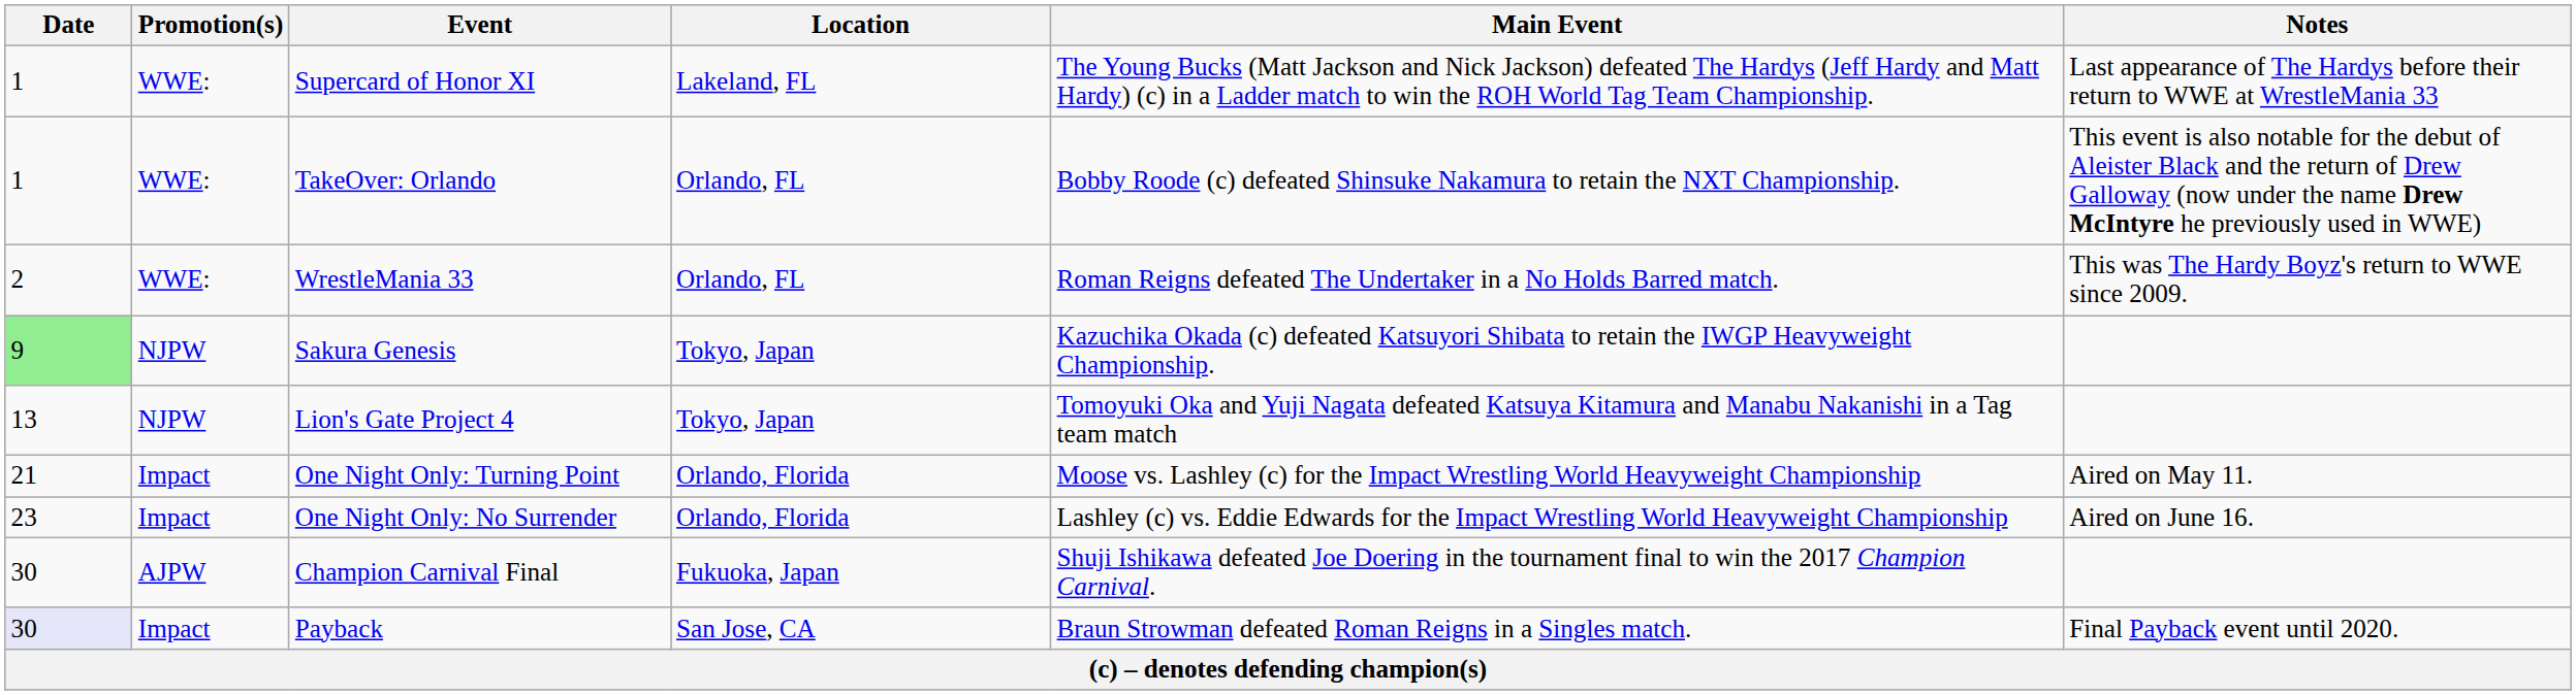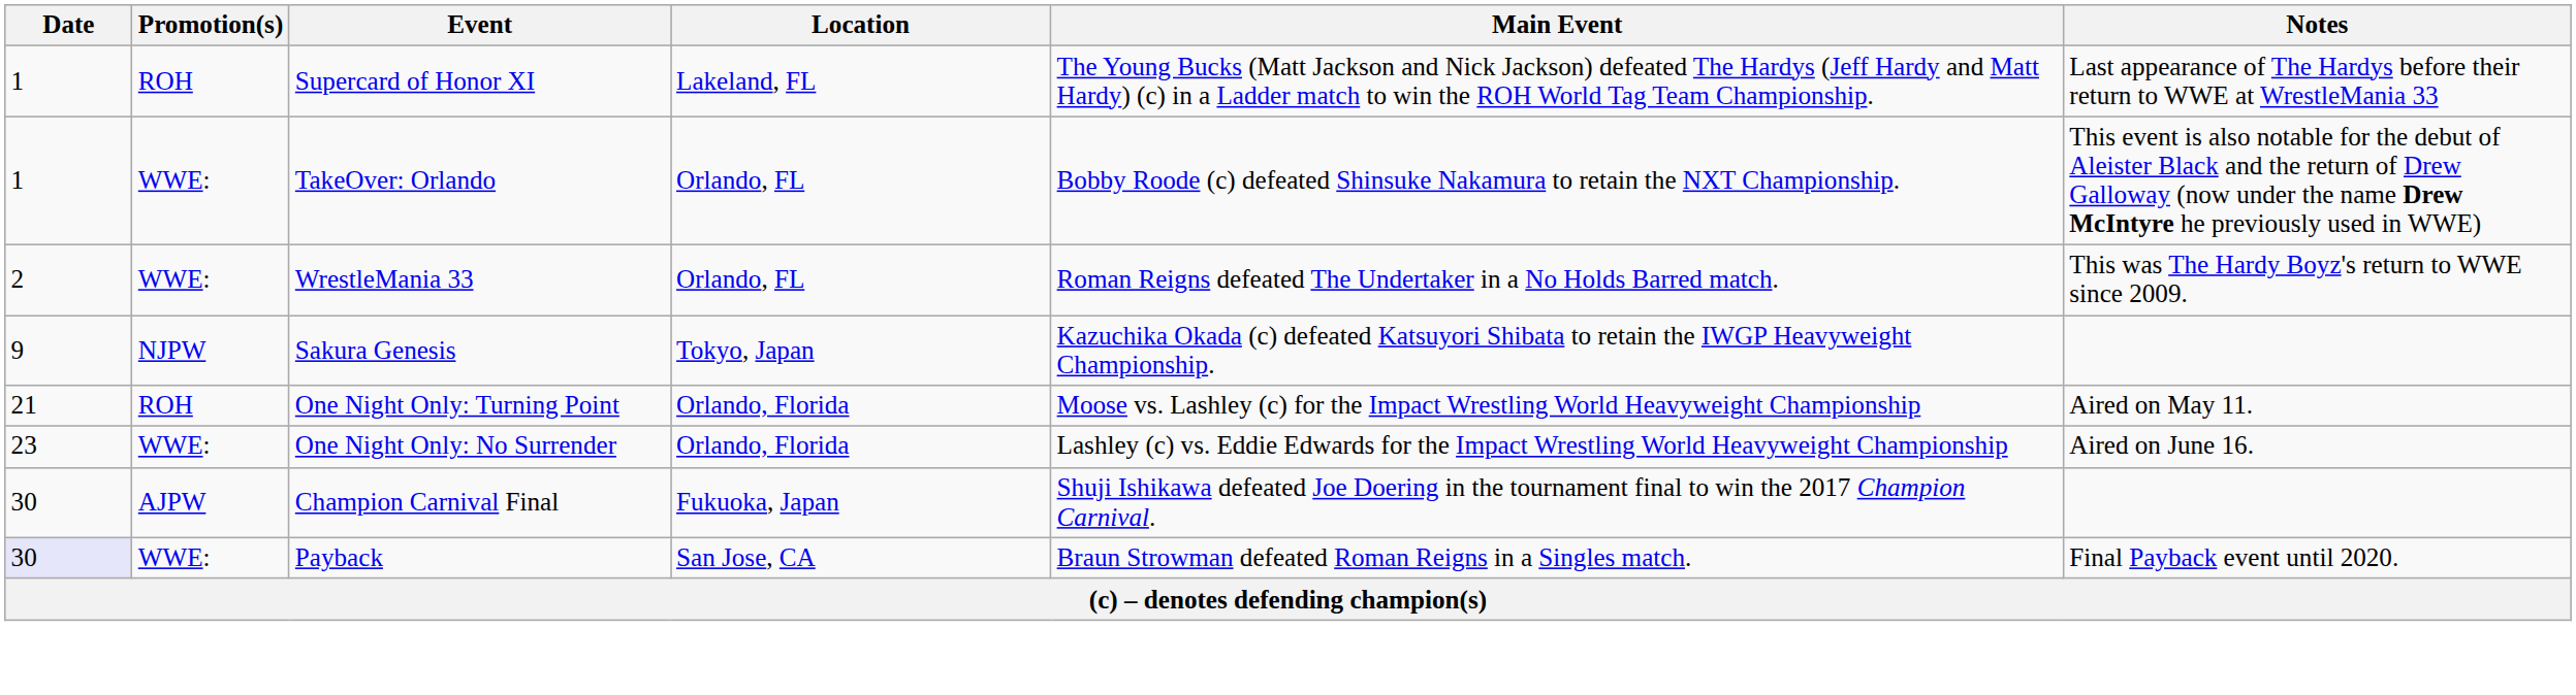Supercard of Honor XI | Promotion(s): WWE: -> ROH
Sakura Genesis | Date: lightgreen background -> no background
- row: 13 | NJPW | Lion's Gate Project 4 | Tokyo, Japan | Tomoyuki Oka and Yuji Nagata defeated Katsuya Kitamura and Manabu Nakanishi in a Tag team match
One Night Only: Turning Point | Promotion(s): Impact -> ROH
One Night Only: No Surrender | Promotion(s): Impact -> WWE:
Payback | Promotion(s): Impact -> WWE:
